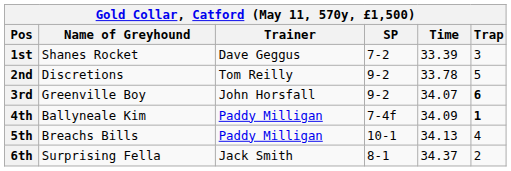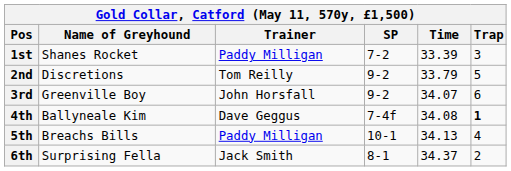1st | Trainer: Dave Geggus -> Paddy Milligan
2nd | Time: 33.78 -> 33.79
3rd | Trap: bold -> normal
4th | Trainer: Paddy Milligan -> Dave Geggus
4th | Time: 34.09 -> 34.08
